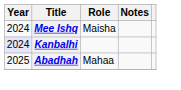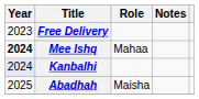+ row: 2023 | Free Delivery
Mee Ishq | Year: normal -> bold
Mee Ishq | Role: Maisha -> Mahaa
Abadhah | Role: Mahaa -> Maisha
